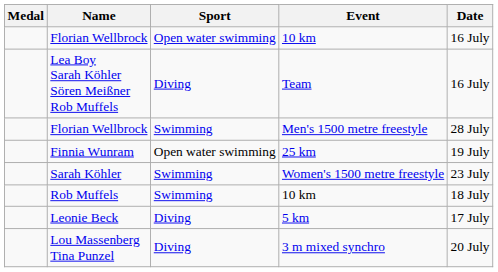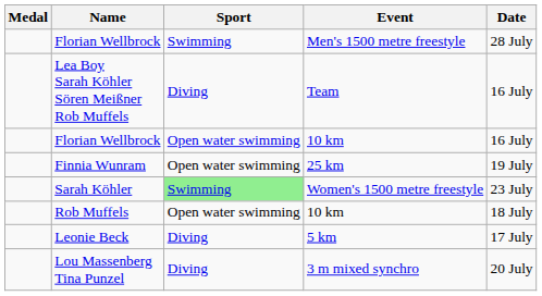rows swapped: Florian Wellbrock / 10 km <-> Florian Wellbrock / Men's 1500 metre freestyle
Sarah Köhler | Sport: no background -> lightgreen background
Rob Muffels | Sport: Swimming -> Open water swimming
